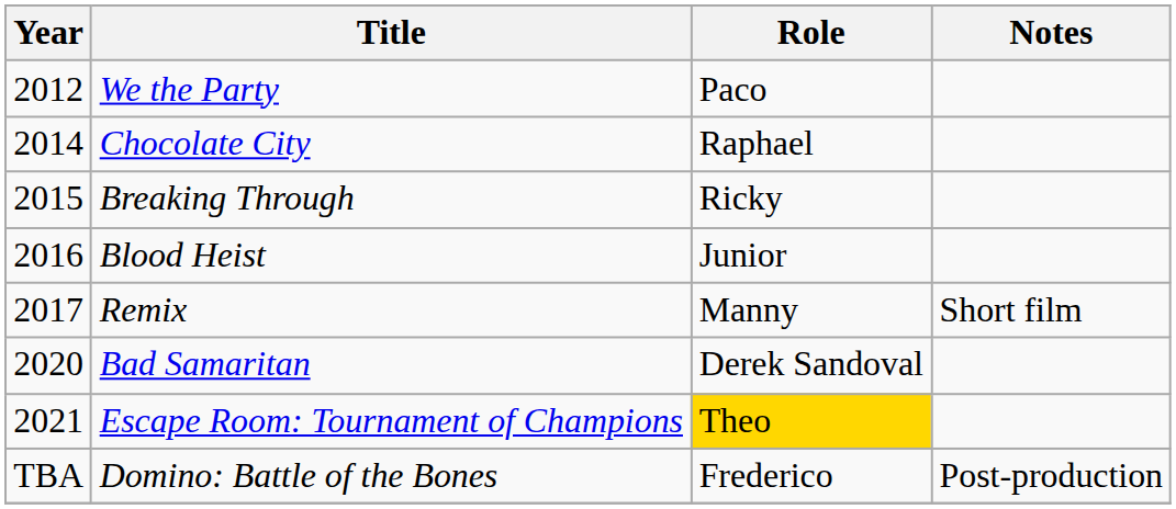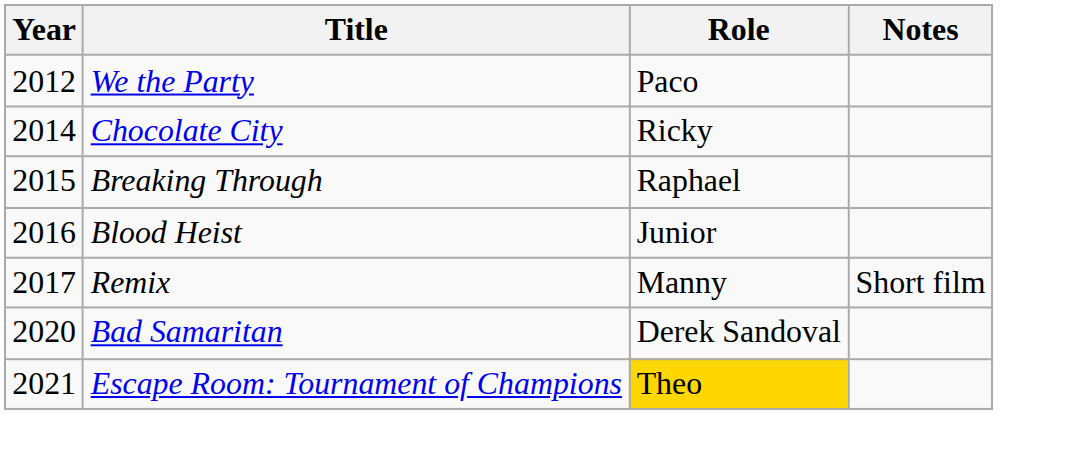Chocolate City | Role: Raphael -> Ricky
Breaking Through | Role: Ricky -> Raphael
- row: TBA | Domino: Battle of the Bones | Frederico | Post-production
